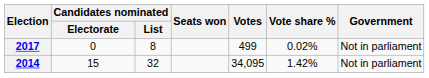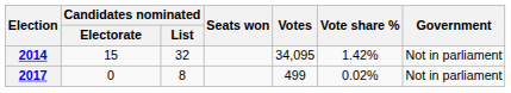rows swapped: 2014 <-> 2017
